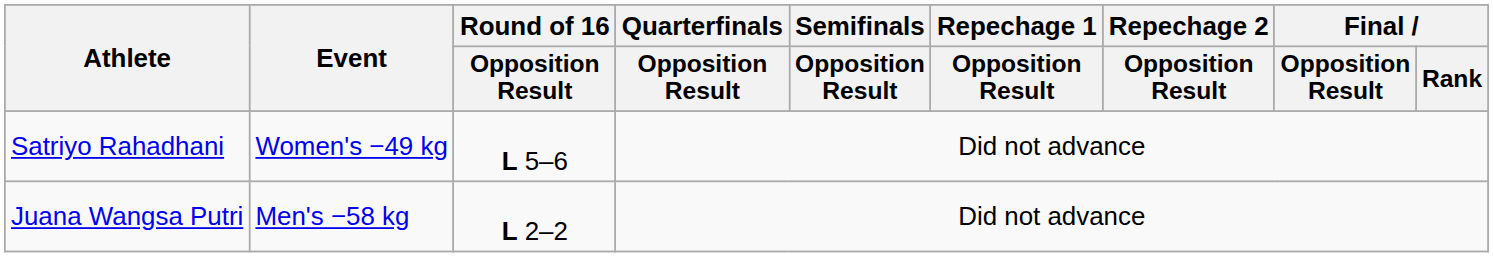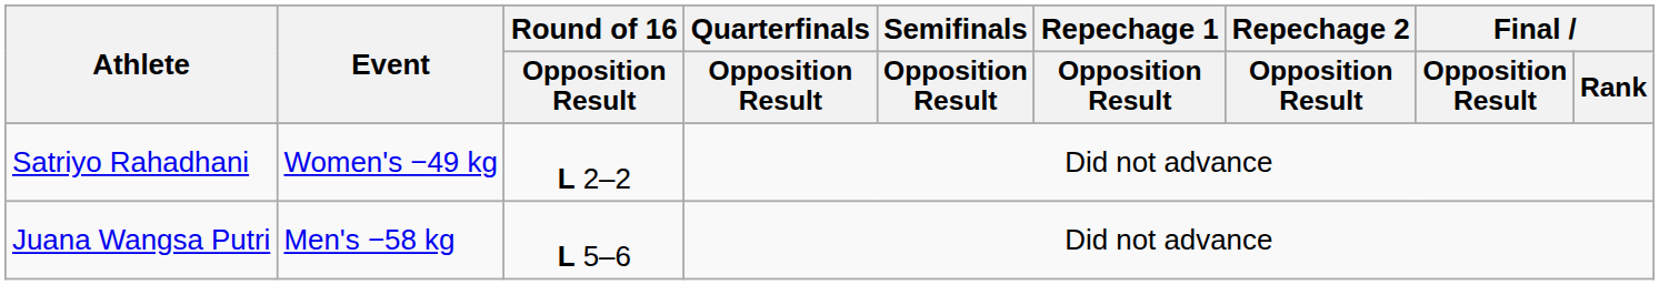Satriyo Rahadhani | Round of 16 / Opposition Result: L 5–6 -> L 2–2
Juana Wangsa Putri | Round of 16 / Opposition Result: L 2–2 -> L 5–6
